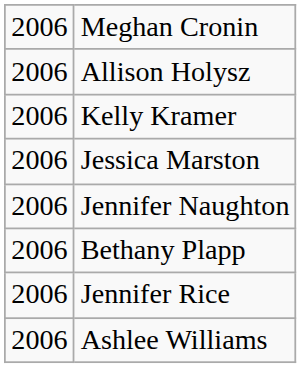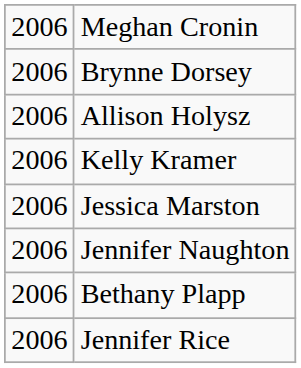+ row: 2006 | Brynne Dorsey
- row: 2006 | Ashlee Williams
